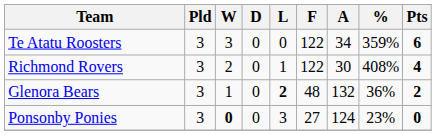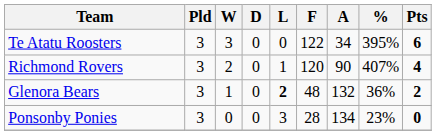Te Atatu Roosters | %: 359% -> 395%
Richmond Rovers | F: 122 -> 120
Richmond Rovers | A: 30 -> 90
Richmond Rovers | %: 408% -> 407%
Ponsonby Ponies | W: bold -> normal
Ponsonby Ponies | F: 27 -> 28
Ponsonby Ponies | A: 124 -> 134
